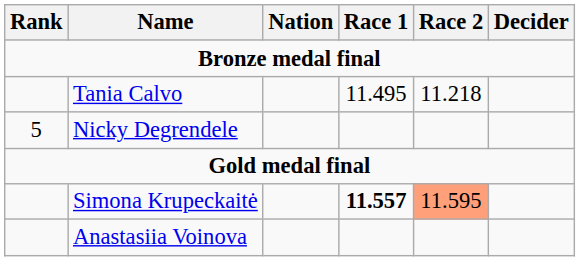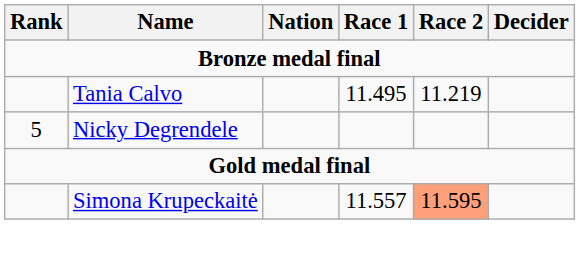Tania Calvo | Race 2: 11.218 -> 11.219
Simona Krupeckaitė | Race 1: bold -> normal
- row: Anastasiia Voinova
